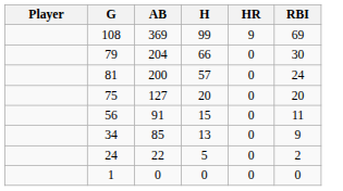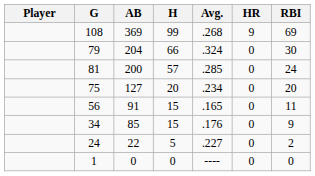+ column: Avg. | .268 | .324 | .285 | .234 | .165 | .176 | .227 | ----
34 | H: 13 -> 15
